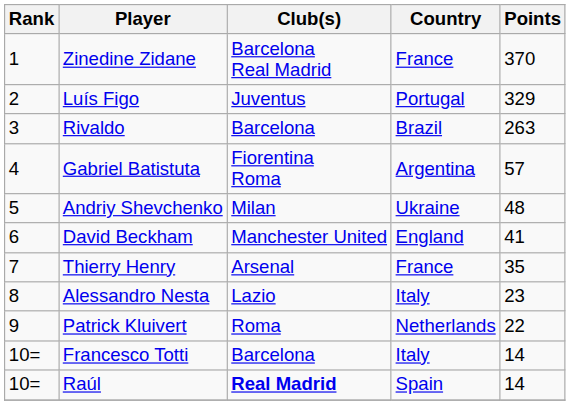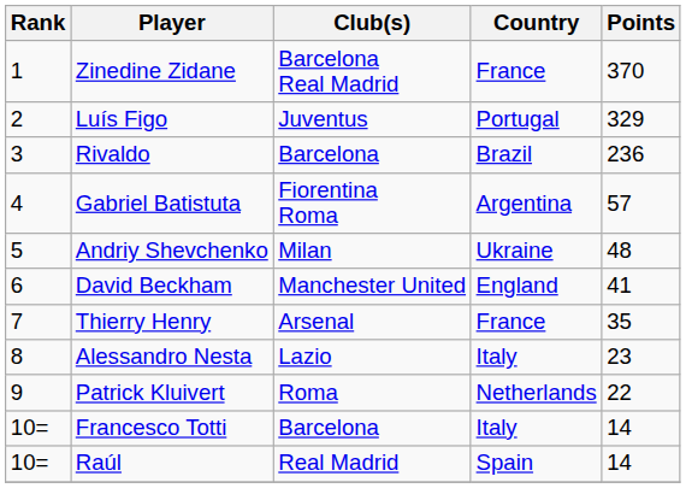Rivaldo | Points: 263 -> 236
Raúl | Club(s): bold -> normal
